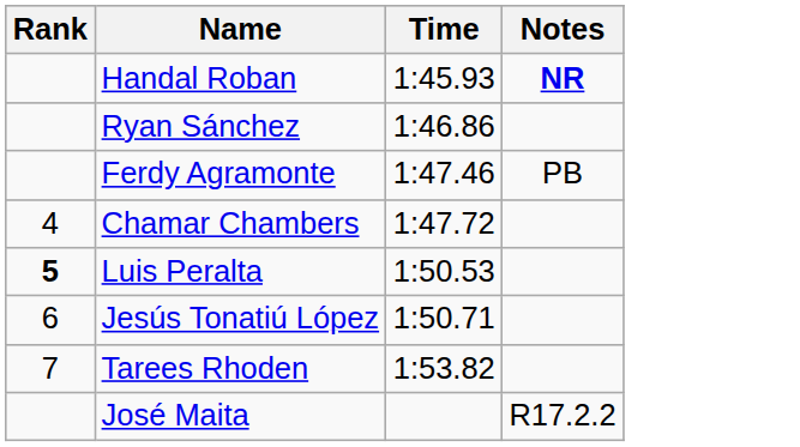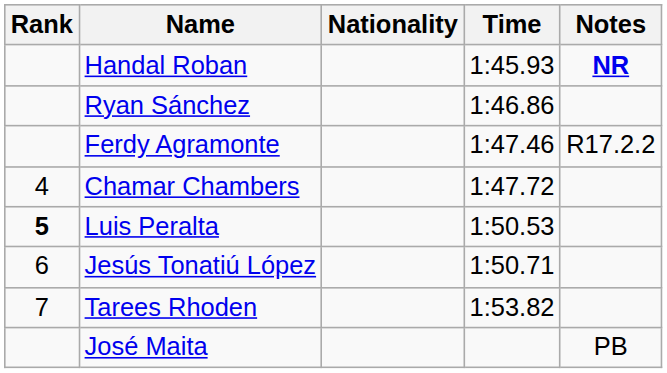+ column: Nationality
Ferdy Agramonte | Notes: PB -> R17.2.2
José Maita | Notes: R17.2.2 -> PB
